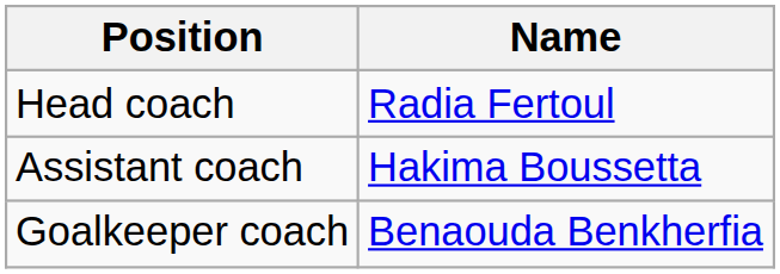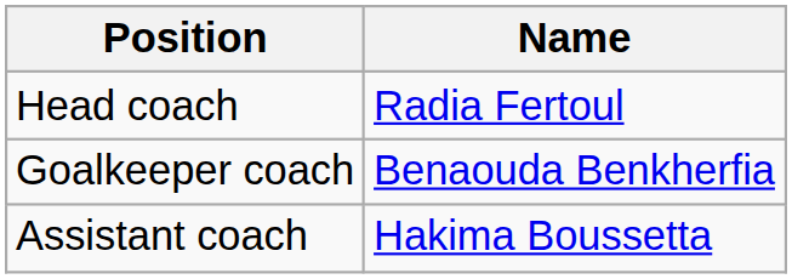rows swapped: Assistant coach <-> Goalkeeper coach
